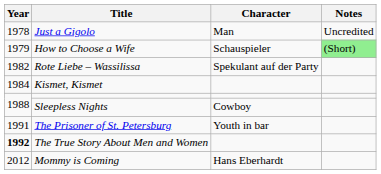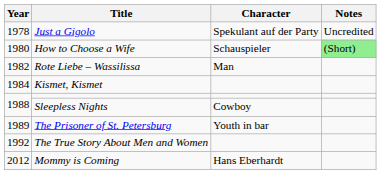Just a Gigolo | Character: Man -> Spekulant auf der Party
How to Choose a Wife | Year: 1979 -> 1980
Rote Liebe – Wassilissa | Character: Spekulant auf der Party -> Man
The Prisoner of St. Petersburg | Year: 1991 -> 1989
The True Story About Men and Women | Year: bold -> normal
